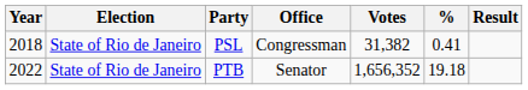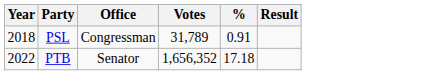- column: Election | State of Rio de Janeiro | State of Rio de Janeiro
PSL | Votes: 31,382 -> 31,789
PSL | %: 0.41 -> 0.91
PTB | %: 19.18 -> 17.18
